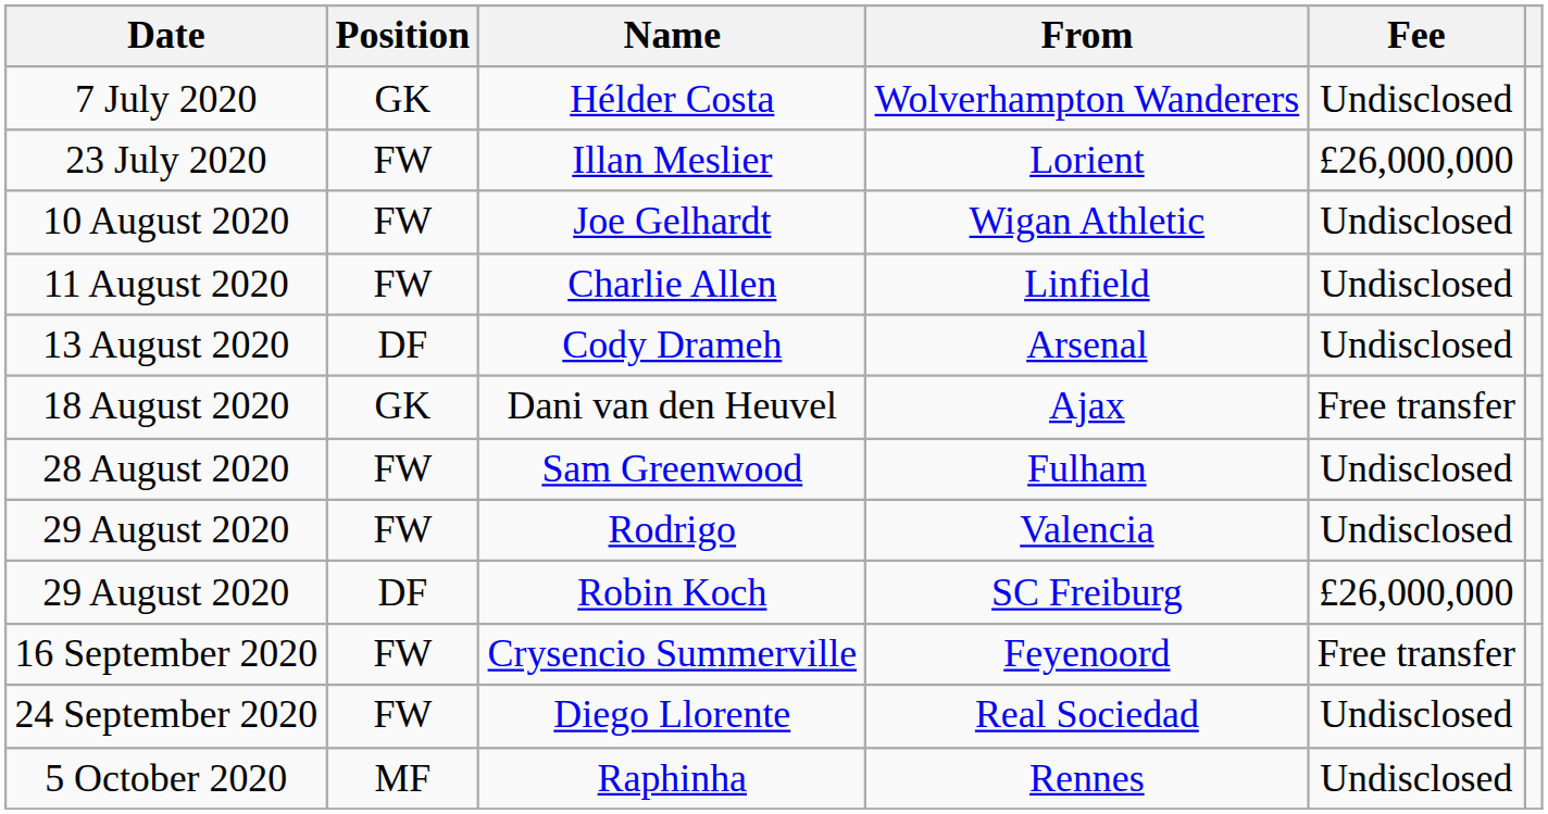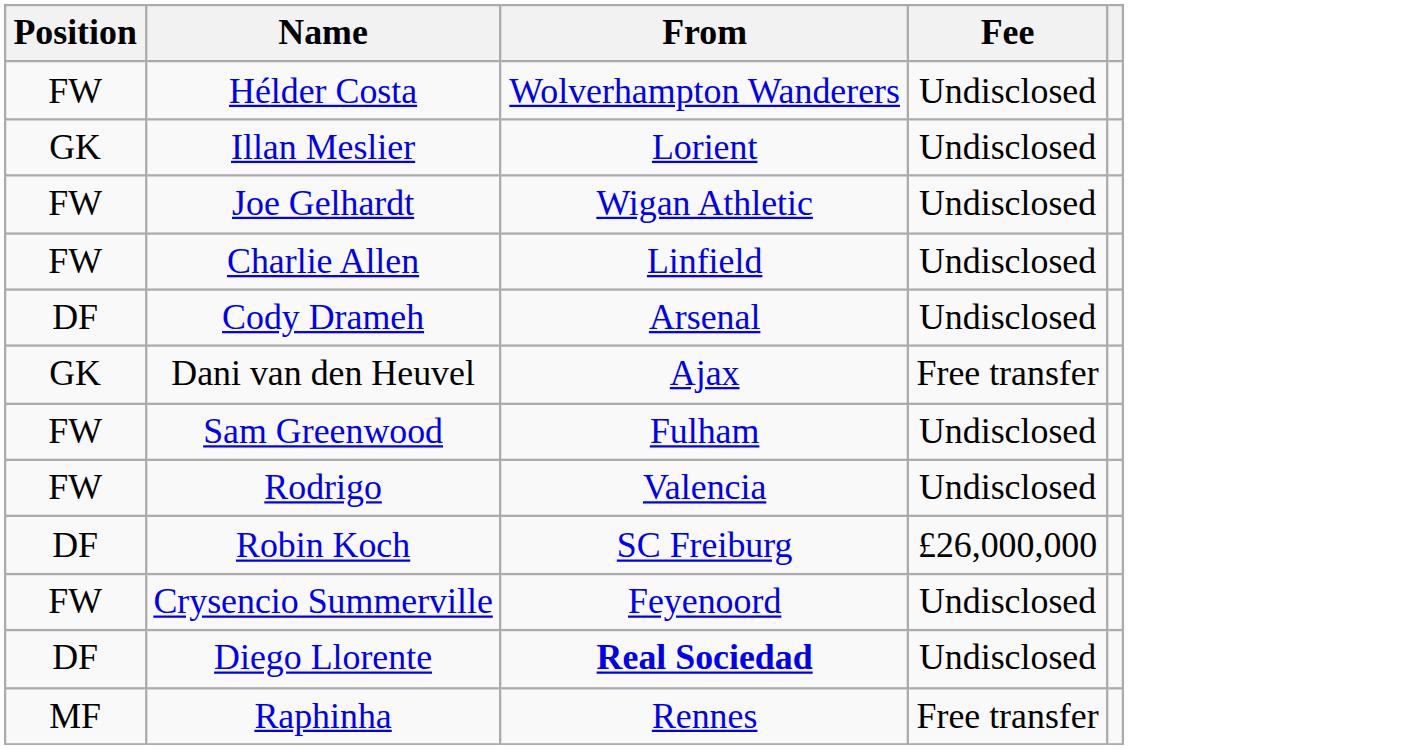- column: Date | 7 July 2020 | 23 July 2020 | 10 August 2020 | 11 August 2020 | 13 August 2020 | 18 August 2020 | 28 August 2020 | 29 August 2020 | 29 August 2020 | 16 September 2020 | 24 September 2020 | 5 October 2020
Hélder Costa | Position: GK -> FW
Illan Meslier | Position: FW -> GK
Illan Meslier | Fee: £26,000,000 -> Undisclosed
Crysencio Summerville | Fee: Free transfer -> Undisclosed
Diego Llorente | Position: FW -> DF
Diego Llorente | From: normal -> bold
Raphinha | Fee: Undisclosed -> Free transfer
